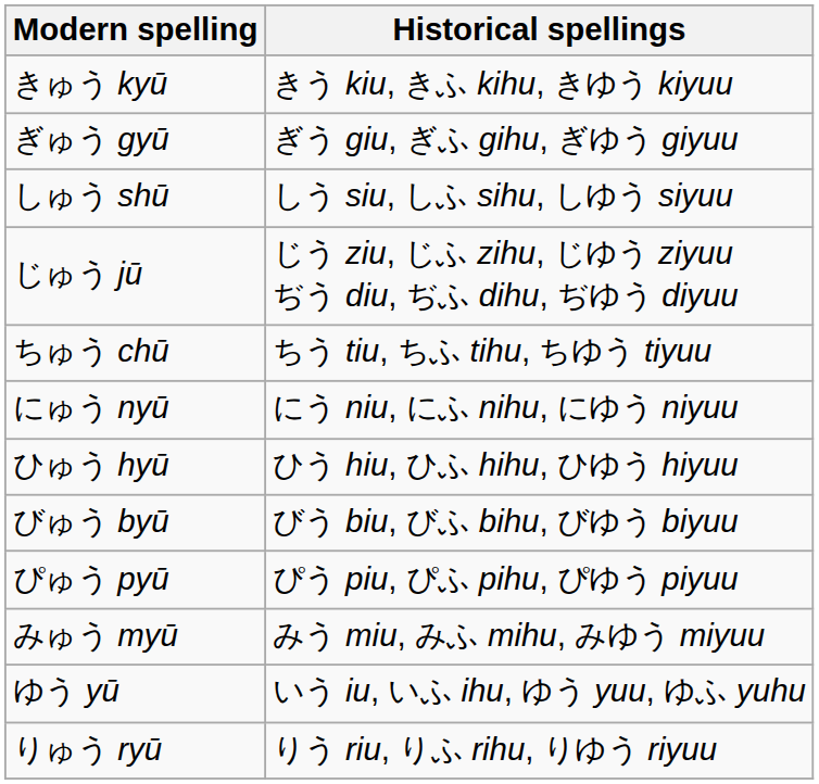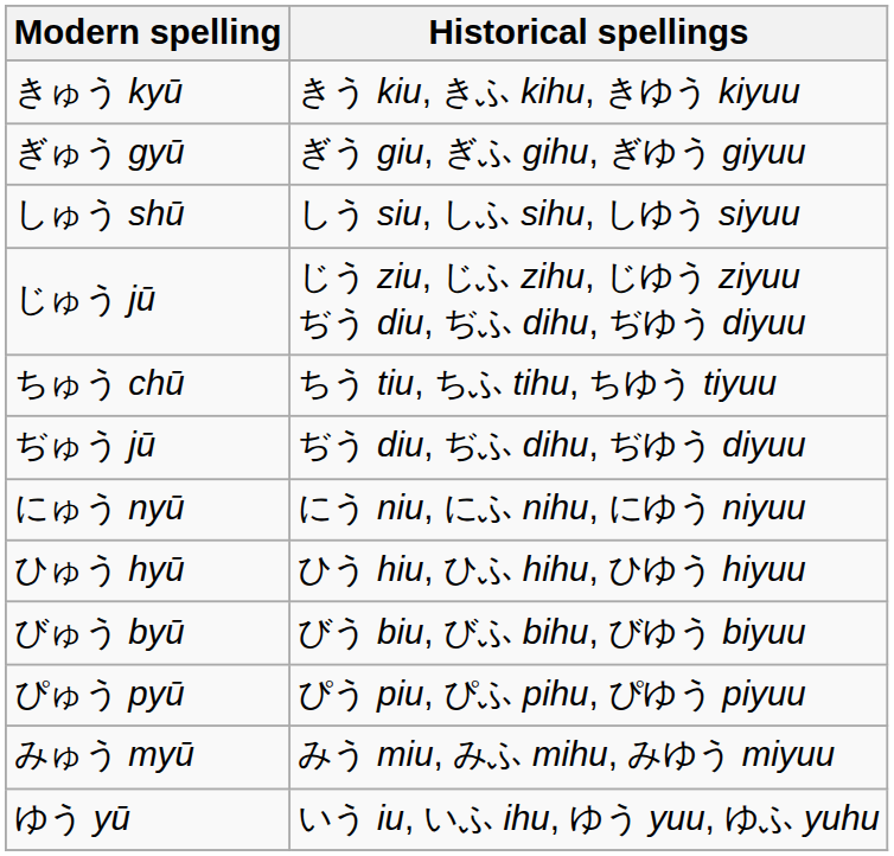+ row: ぢゅう jū | ぢう diu, ぢふ dihu, ぢゆう diyuu
- row: りゅう ryū | りう riu, りふ rihu, りゆう riyuu
